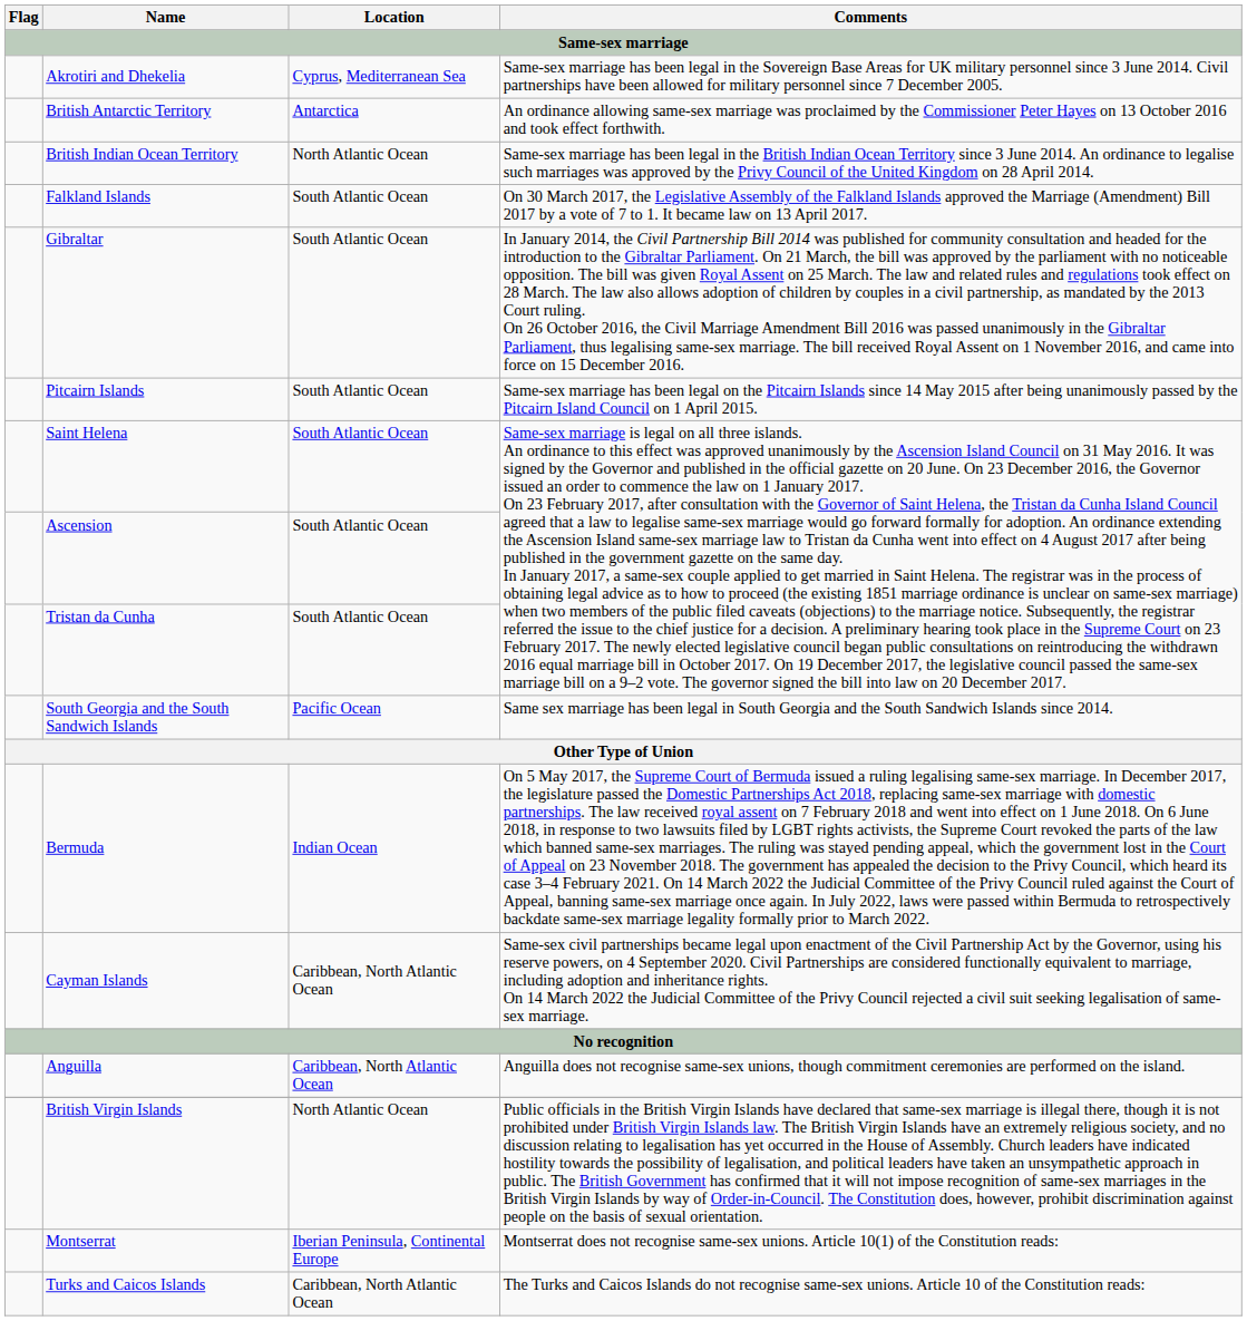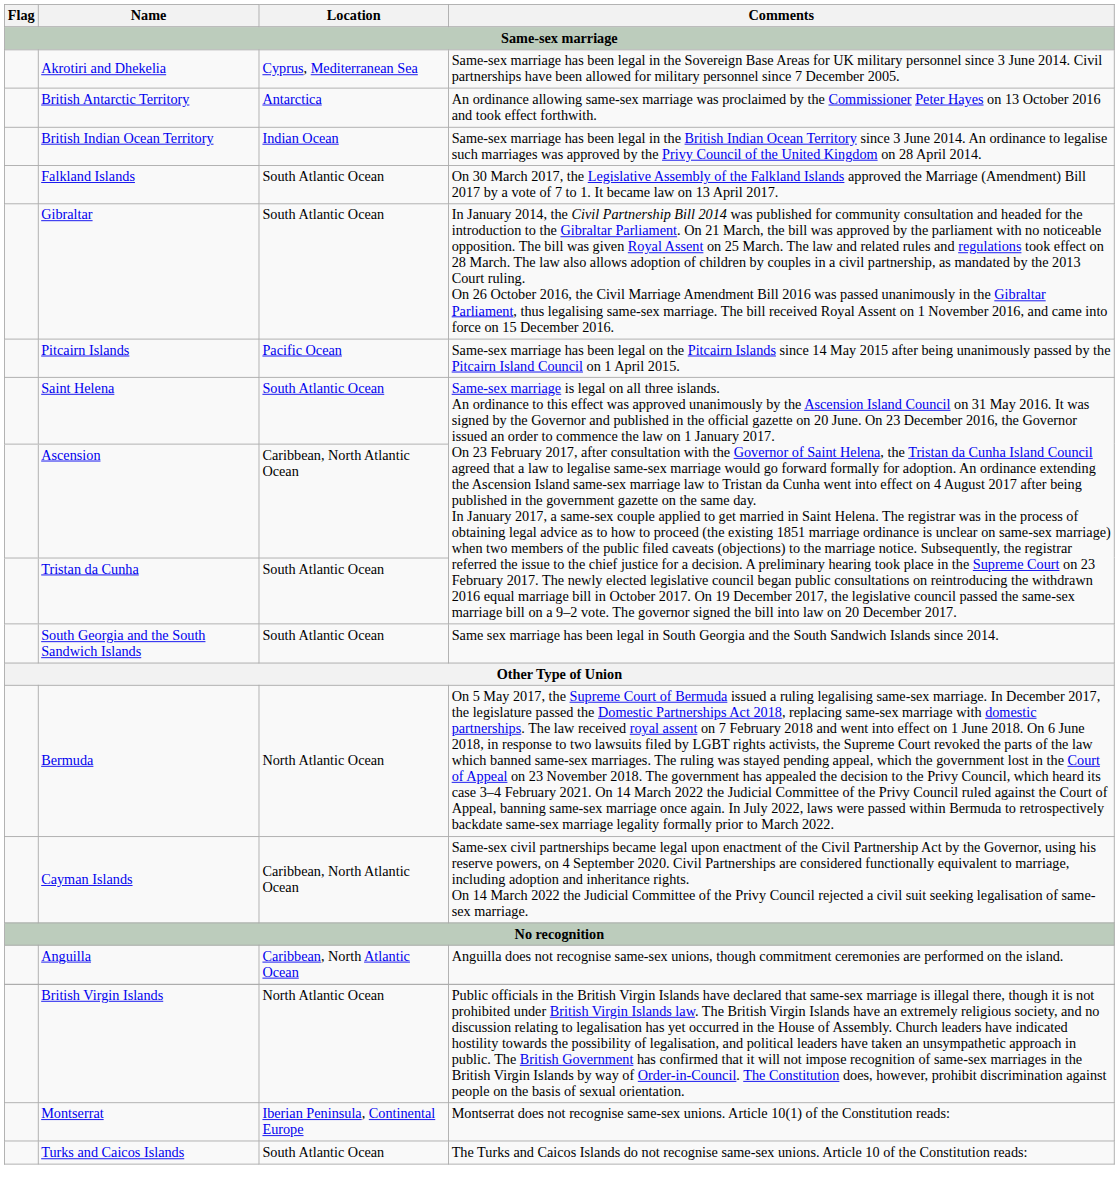British Indian Ocean Territory | Location: North Atlantic Ocean -> Indian Ocean
Pitcairn Islands | Location: South Atlantic Ocean -> Pacific Ocean
Ascension | Location: South Atlantic Ocean -> Caribbean, North Atlantic Ocean
South Georgia and the South Sandwich Islands | Location: Pacific Ocean -> South Atlantic Ocean
Bermuda | Location: Indian Ocean -> North Atlantic Ocean
Turks and Caicos Islands | Location: Caribbean, North Atlantic Ocean -> South Atlantic Ocean
